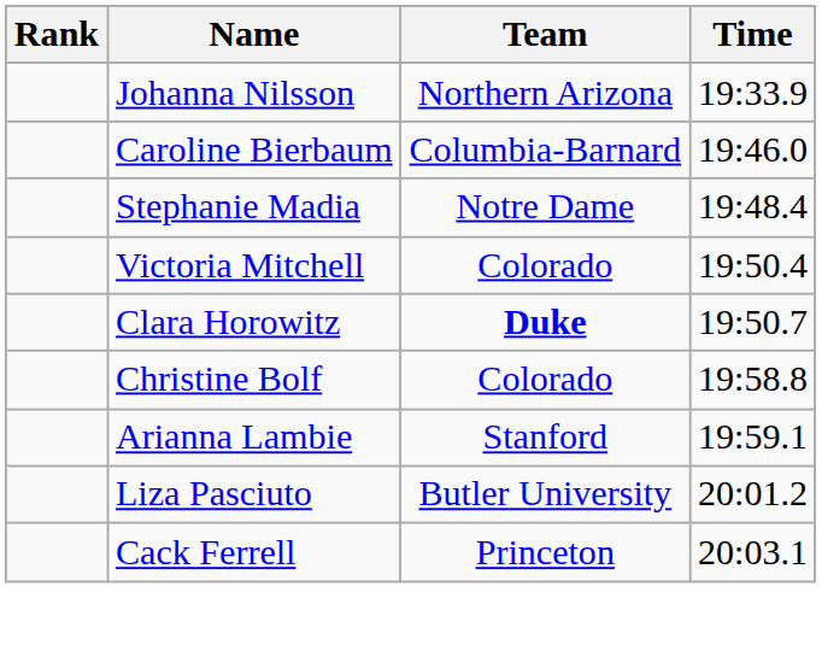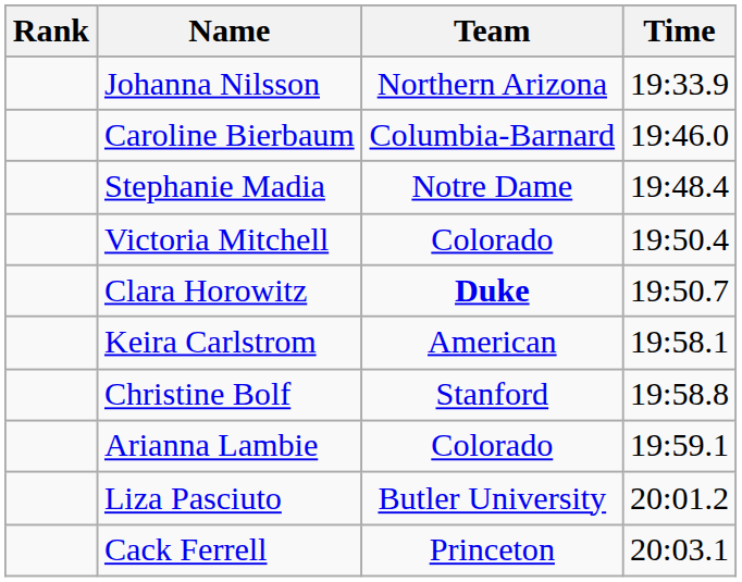+ row: Keira Carlstrom | American | 19:58.1
Christine Bolf | Team: Colorado -> Stanford
Arianna Lambie | Team: Stanford -> Colorado
